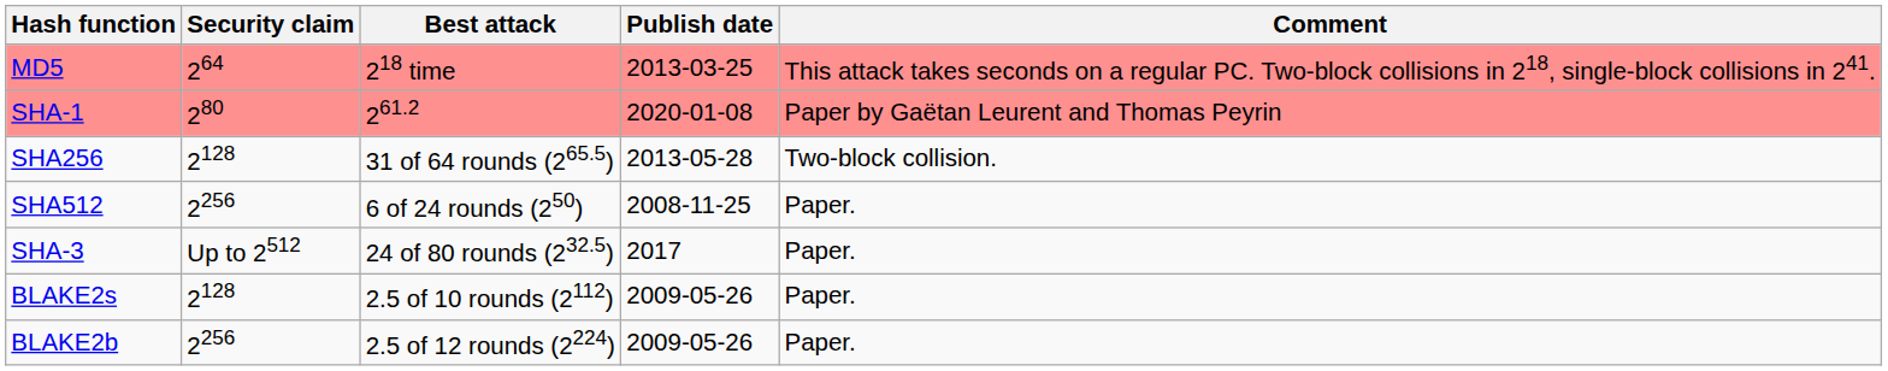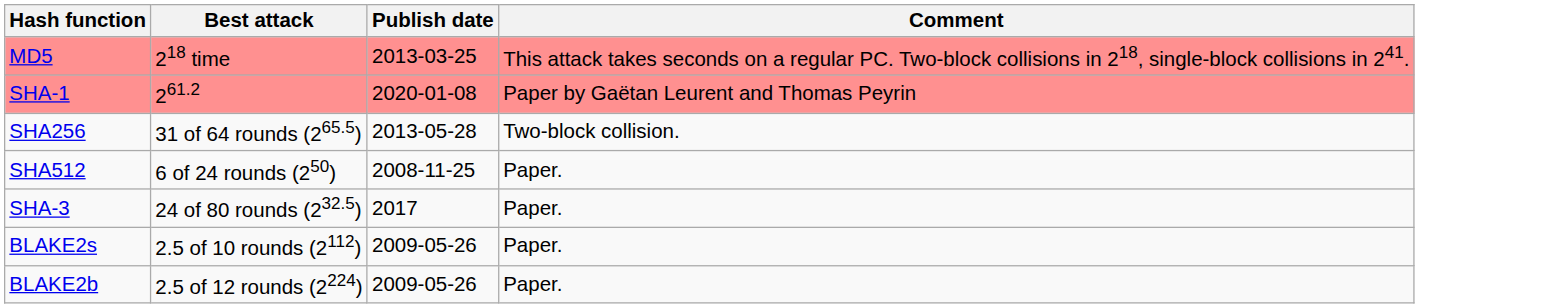- column: Security claim | 264 | 280 | 2128 | 2256 | Up to 2512 | 2128 | 2256
